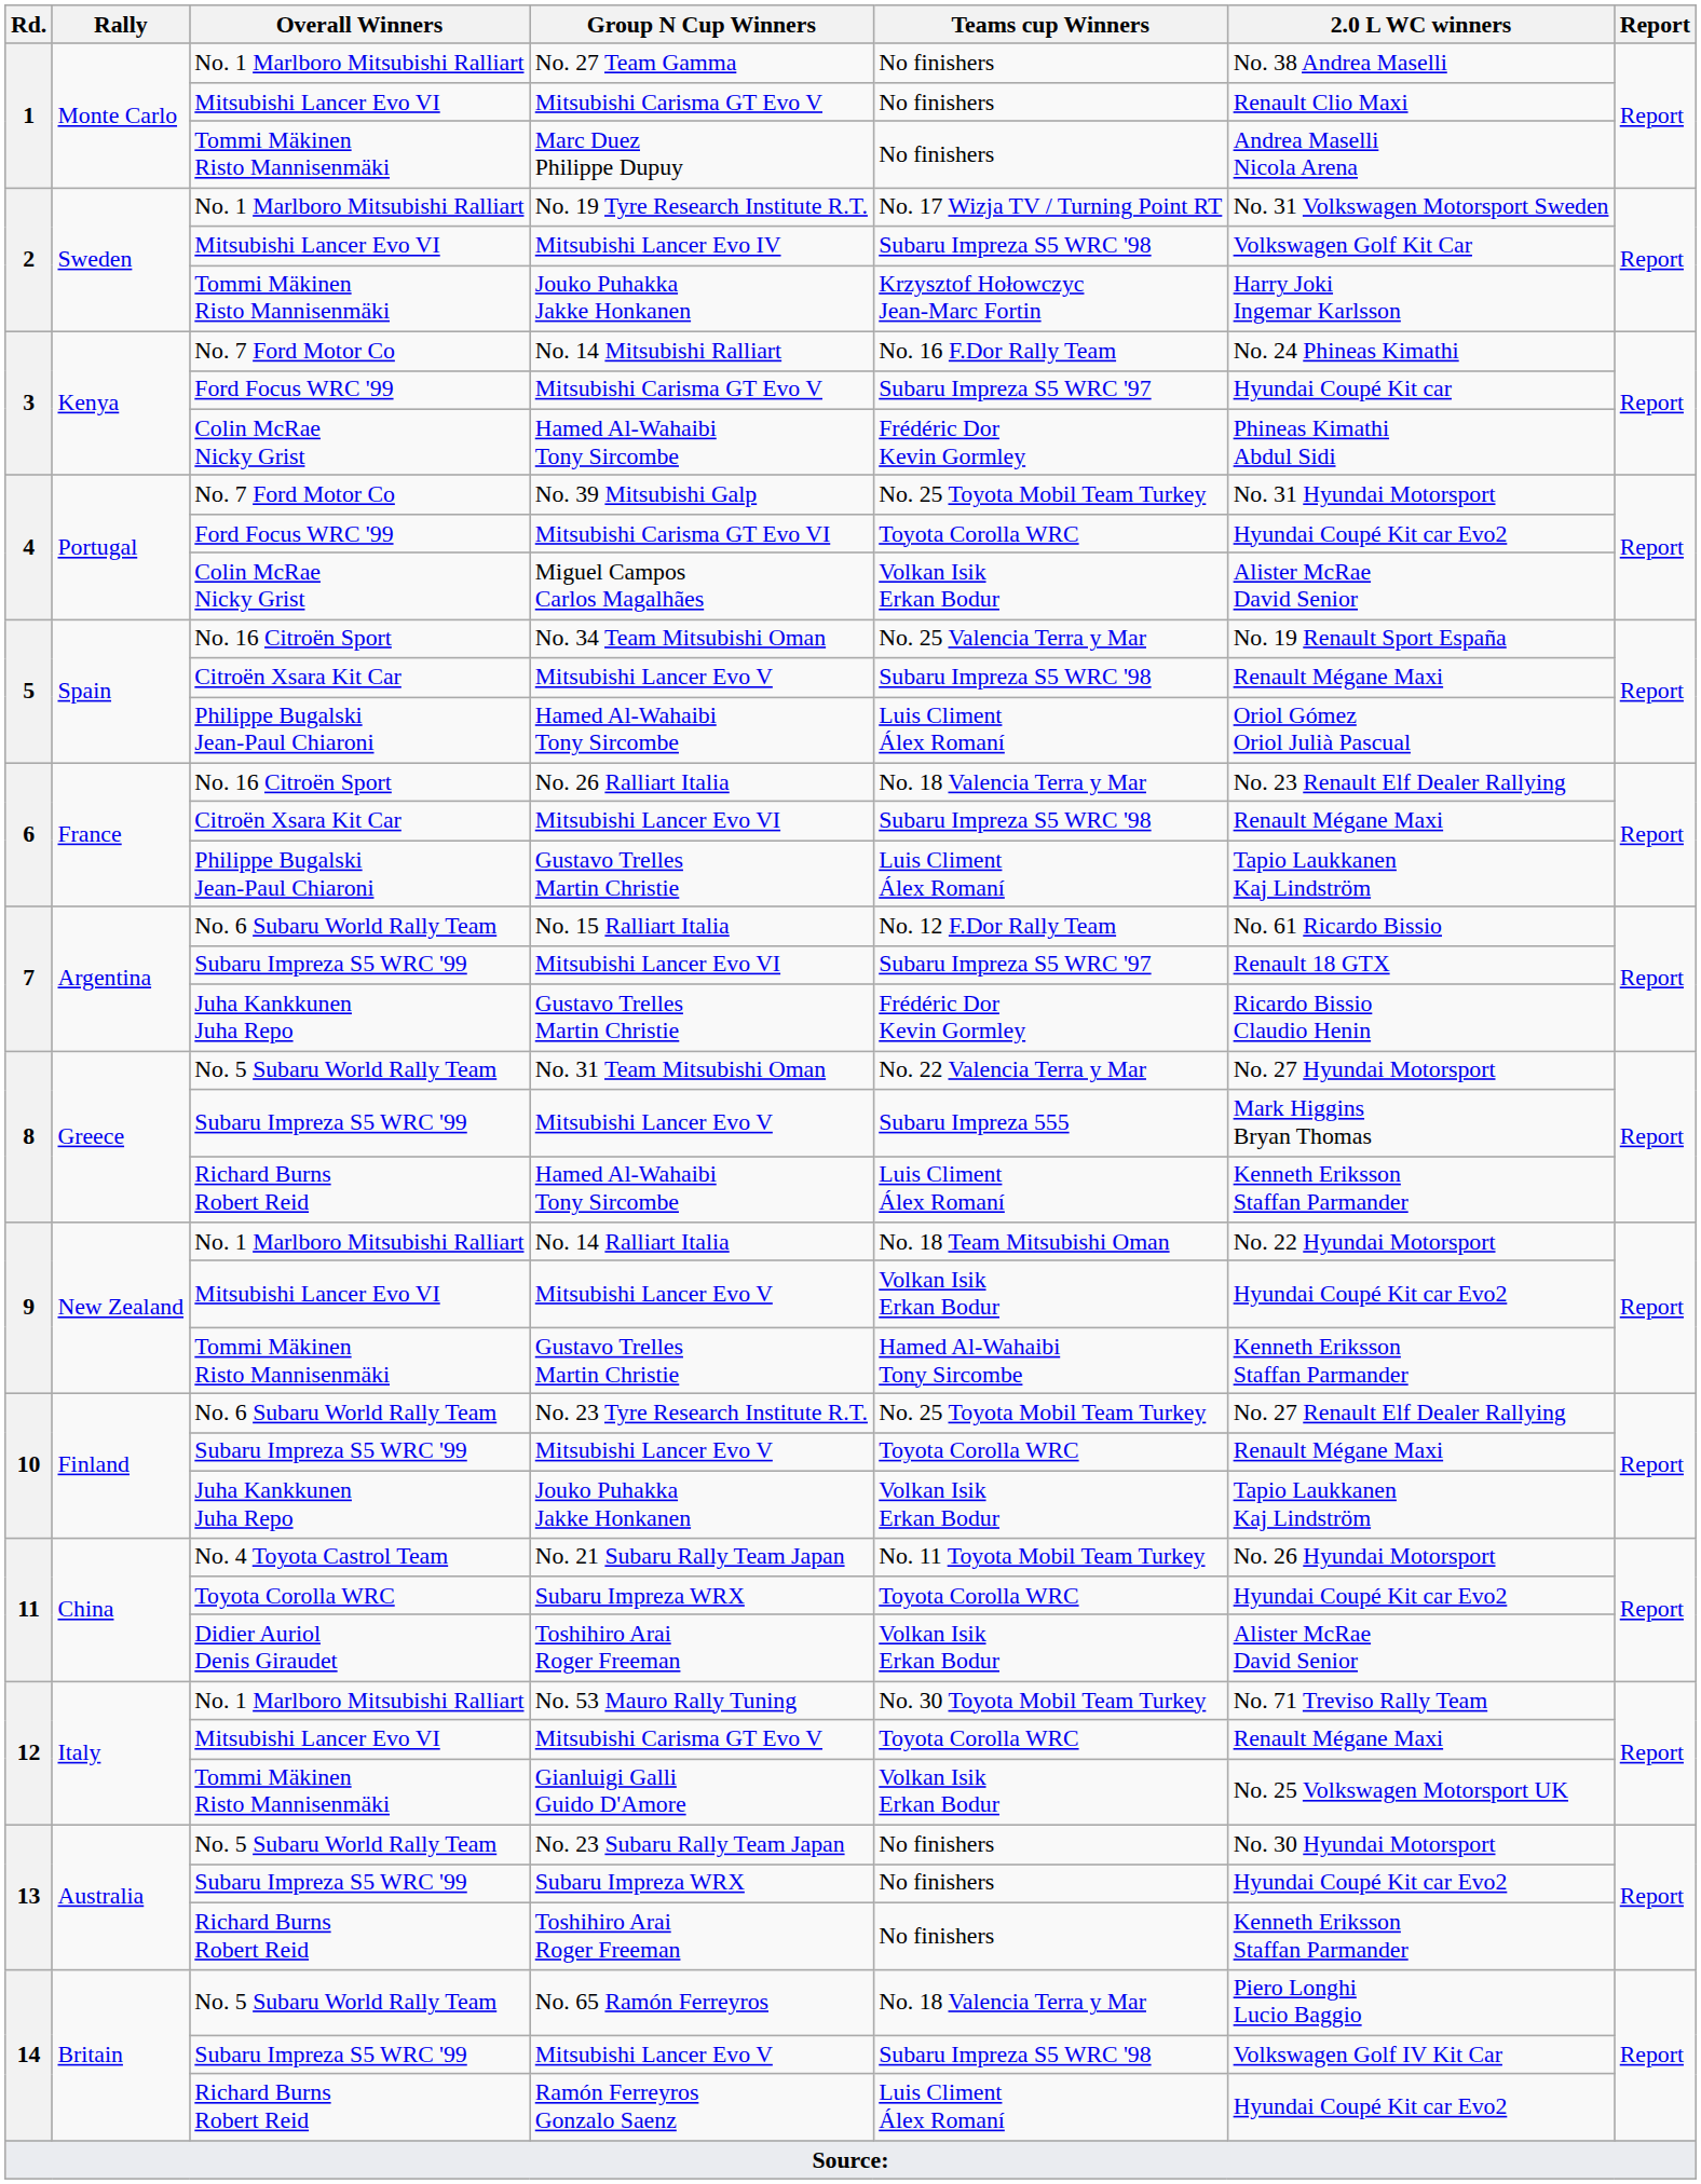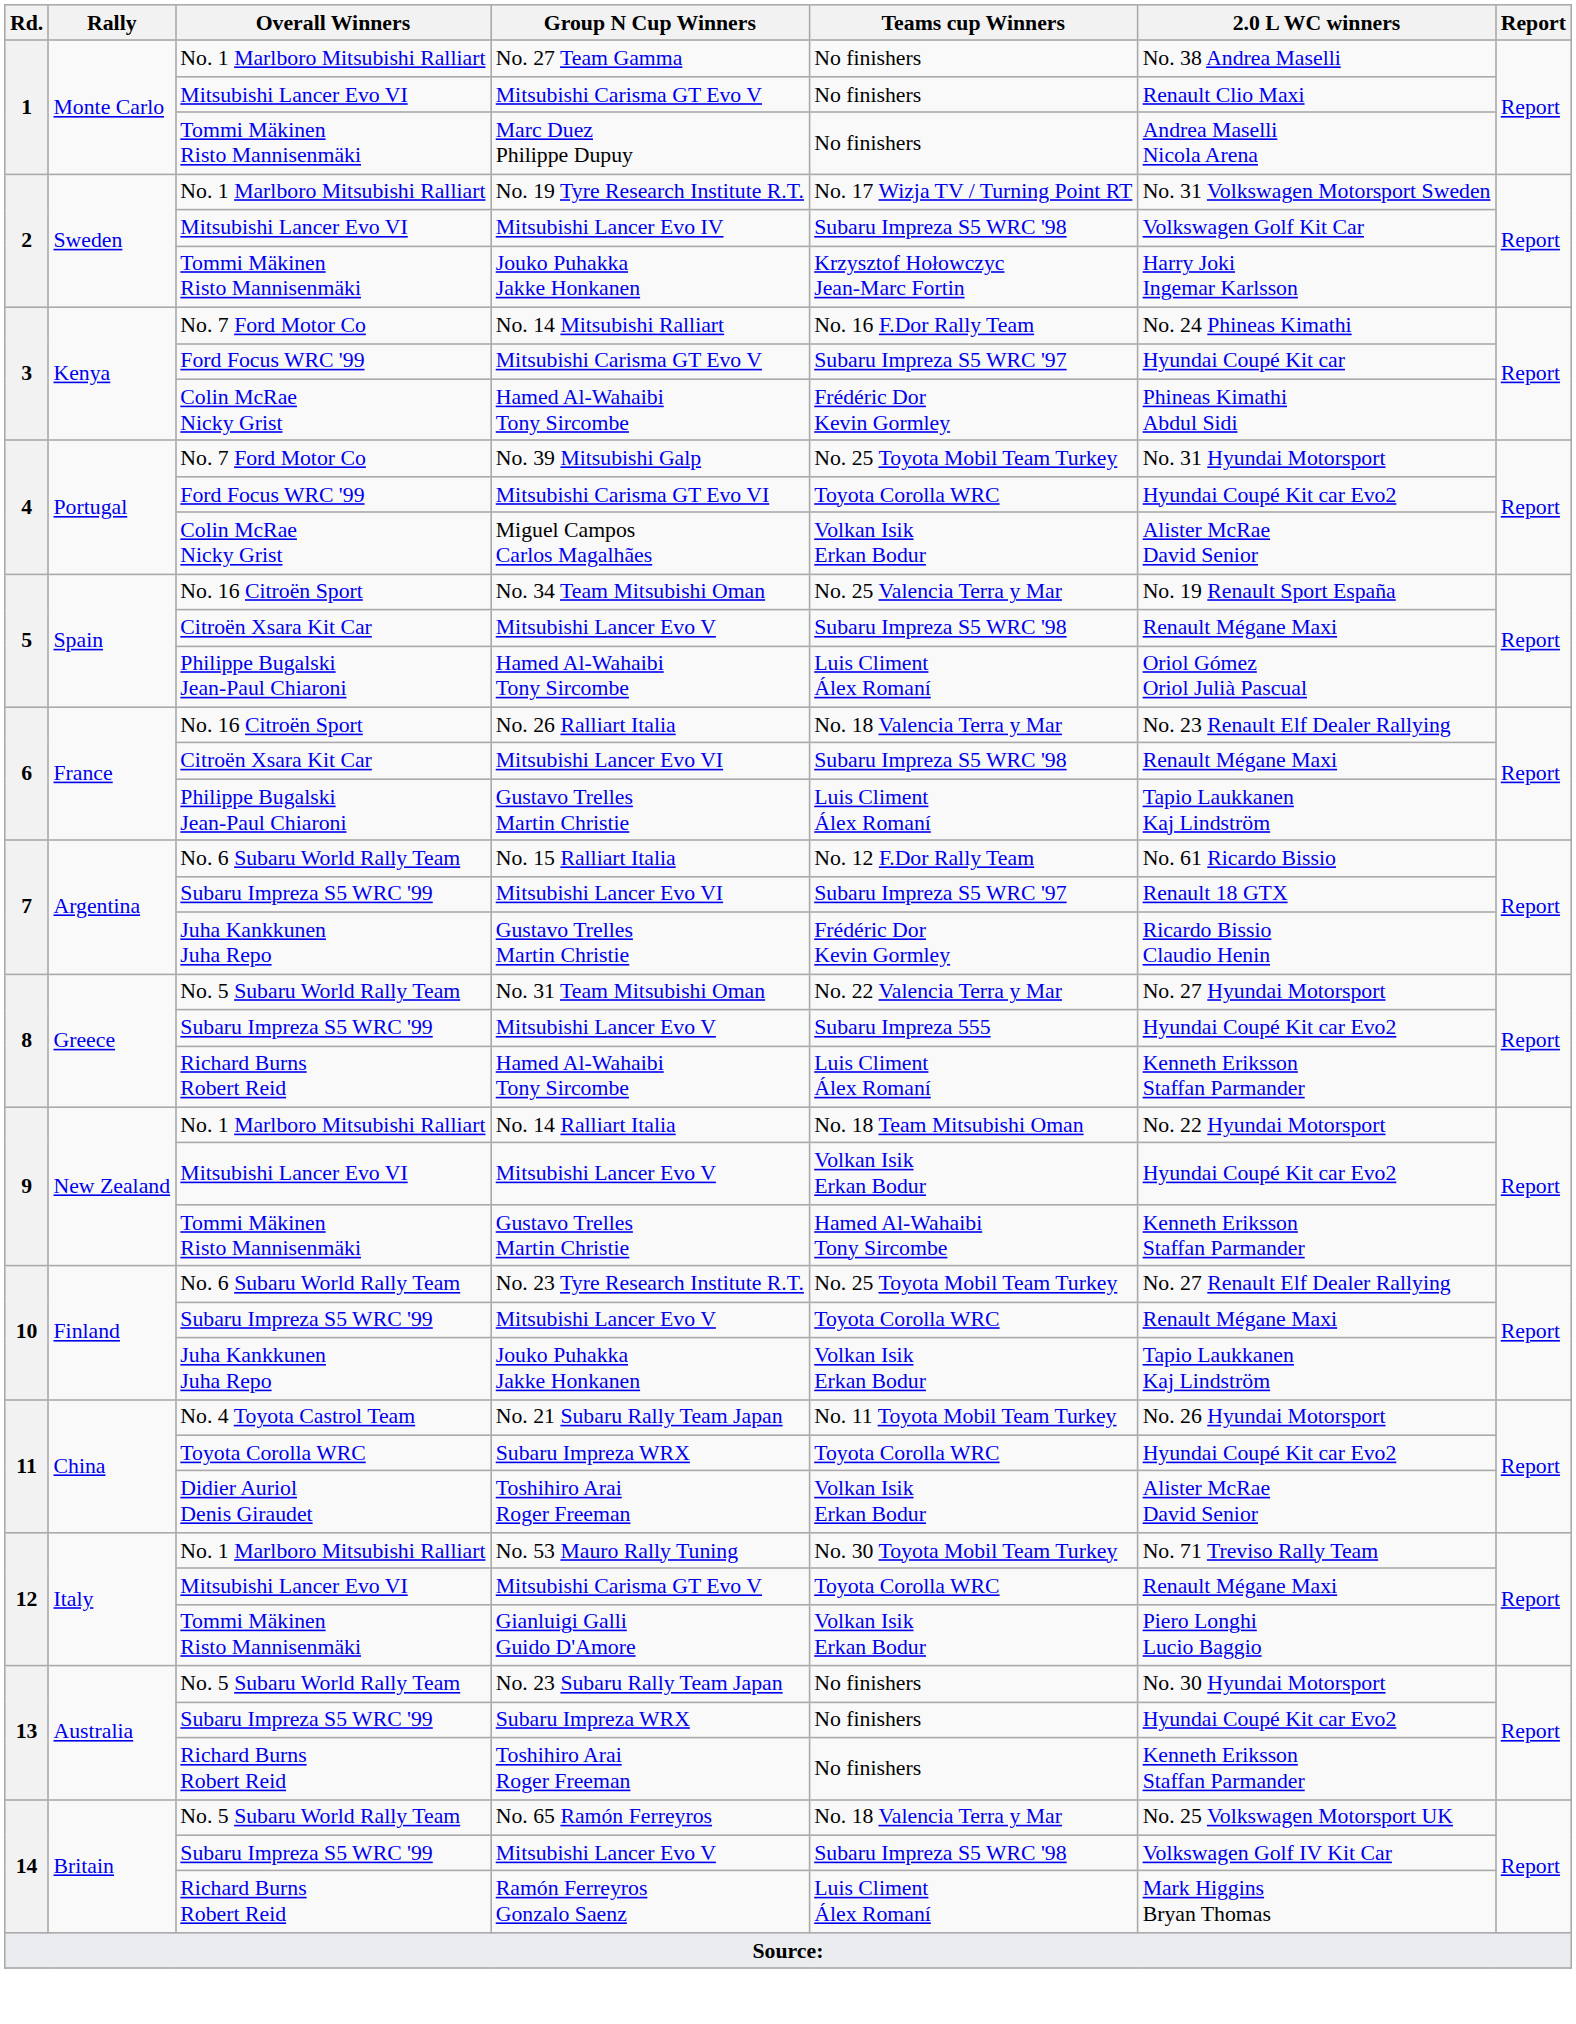8 / Mitsubishi Lancer Evo V | 2.0 L WC winners: Mark Higgins Bryan Thomas -> Hyundai Coupé Kit car Evo2
Gianluigi Galli Guido D'Amore | 2.0 L WC winners: No. 25 Volkswagen Motorsport UK -> Piero Longhi Lucio Baggio
No. 65 Ramón Ferreyros | 2.0 L WC winners: Piero Longhi Lucio Baggio -> No. 25 Volkswagen Motorsport UK
Ramón Ferreyros Gonzalo Saenz | 2.0 L WC winners: Hyundai Coupé Kit car Evo2 -> Mark Higgins Bryan Thomas
